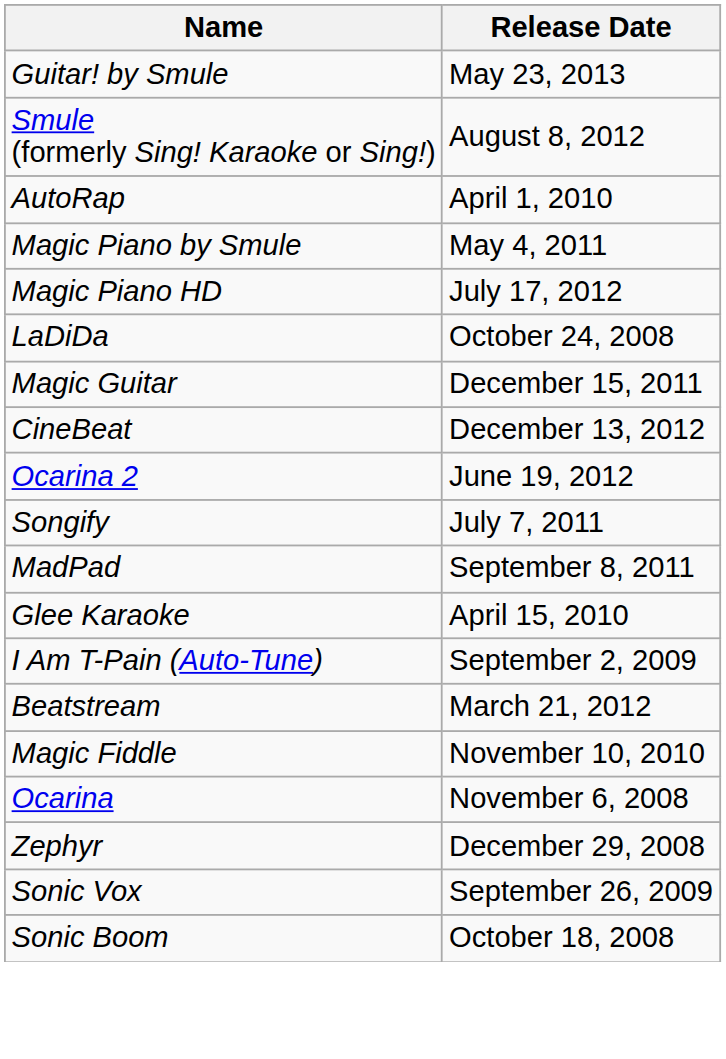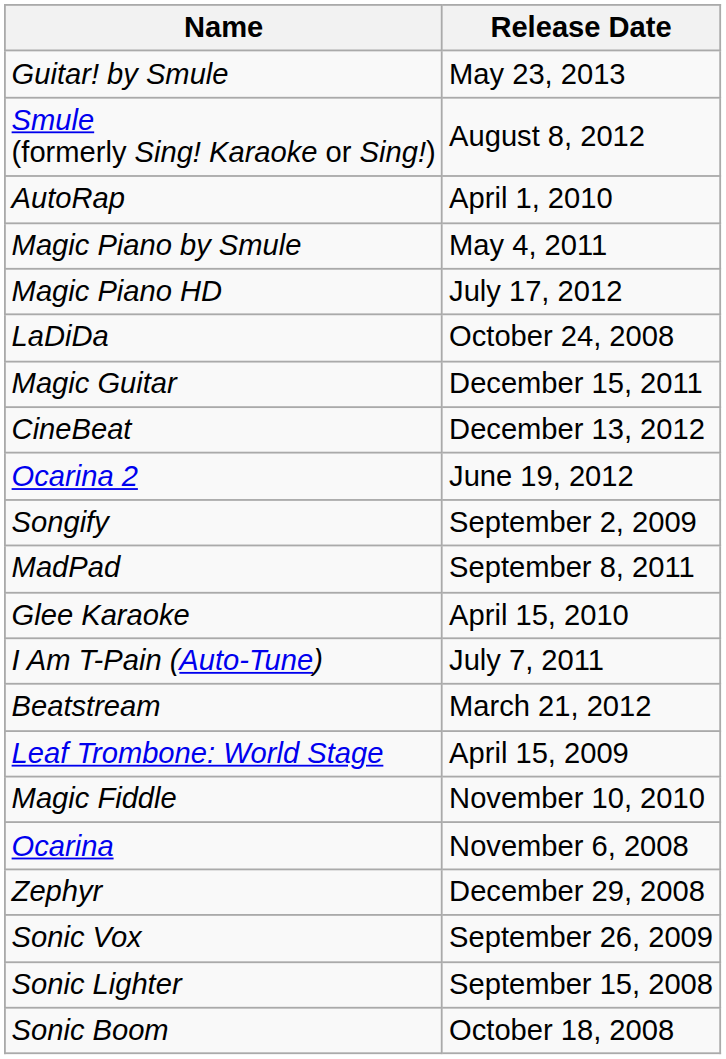Songify | Release Date: July 7, 2011 -> September 2, 2009
I Am T-Pain (Auto-Tune) | Release Date: September 2, 2009 -> July 7, 2011
+ row: Leaf Trombone: World Stage | April 15, 2009
+ row: Sonic Lighter | September 15, 2008
